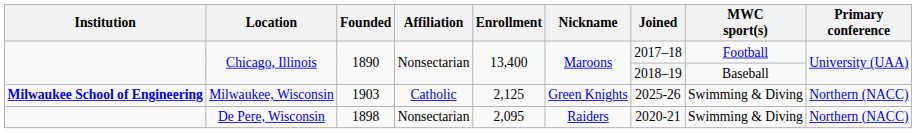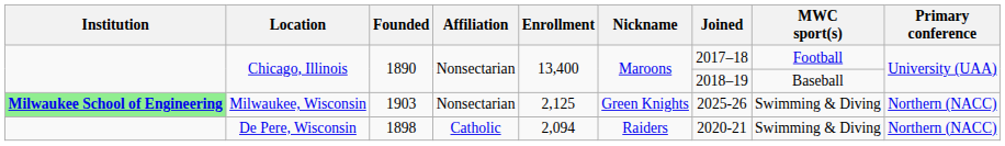Milwaukee, Wisconsin | Institution: no background -> lightgreen background
Milwaukee, Wisconsin | Affiliation: Catholic -> Nonsectarian
De Pere, Wisconsin | Affiliation: Nonsectarian -> Catholic
De Pere, Wisconsin | Enrollment: 2,095 -> 2,094
